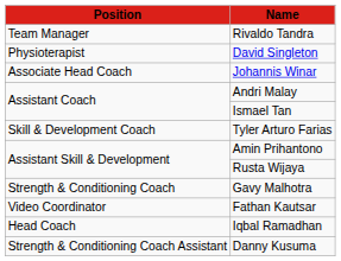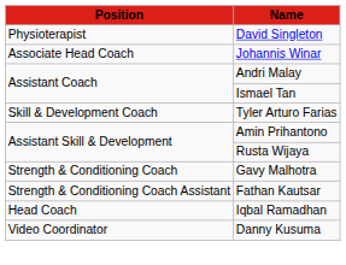- row: Team Manager | Rivaldo Tandra
Fathan Kautsar | Position: Video Coordinator -> Strength & Conditioning Coach Assistant
Danny Kusuma | Position: Strength & Conditioning Coach Assistant -> Video Coordinator
